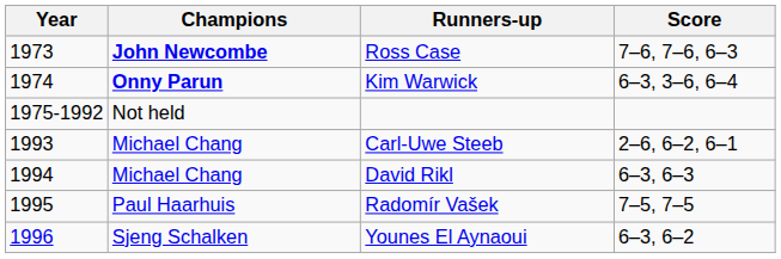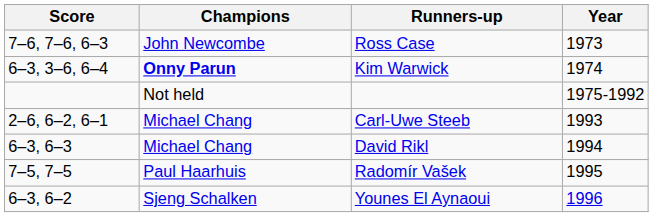columns swapped: Year <-> Score
Ross Case | Champions: bold -> normal
